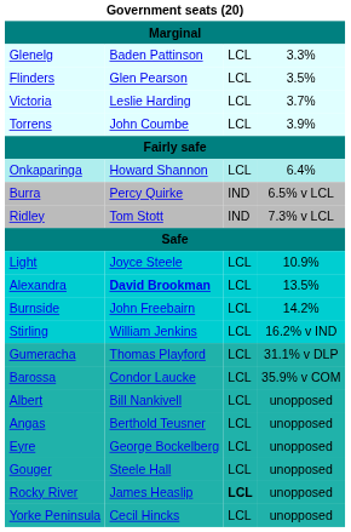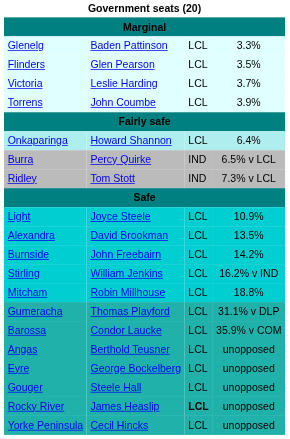Alexandra | column 2: bold -> normal
+ row: Mitcham | Robin Millhouse | LCL | 18.8%
- row: Albert | Bill Nankivell | LCL | unopposed
